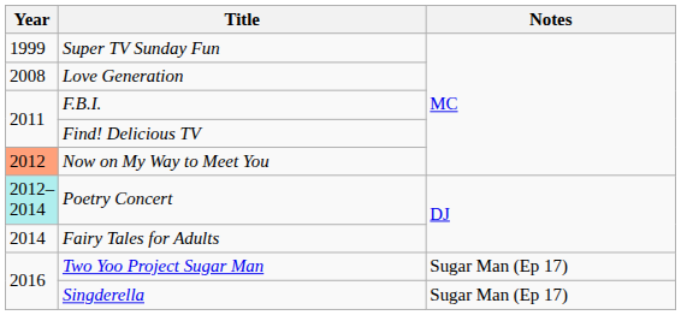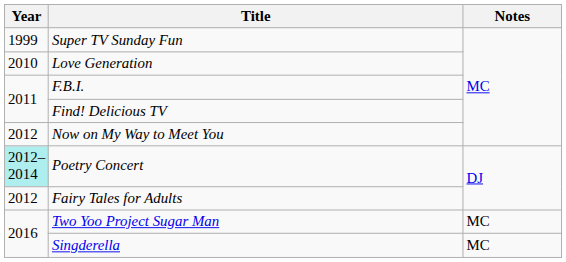Love Generation | Year: 2008 -> 2010
Now on My Way to Meet You | Year: lightsalmon background -> no background
Fairy Tales for Adults | Year: 2014 -> 2012
Two Yoo Project Sugar Man | Notes: Sugar Man (Ep 17) -> MC
Singderella | Notes: Sugar Man (Ep 17) -> MC
